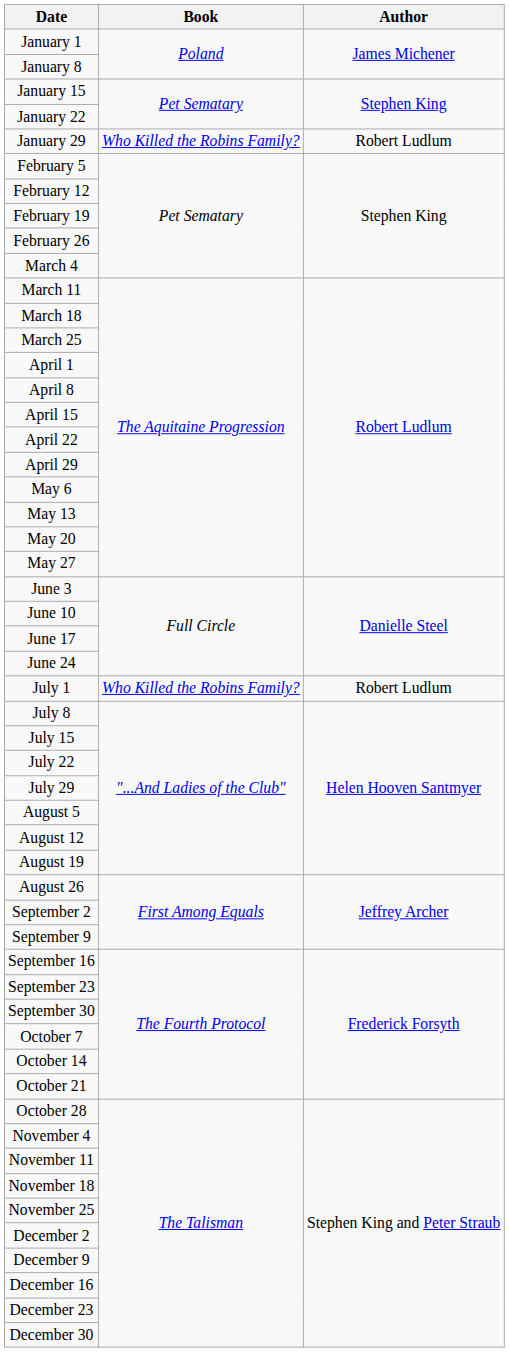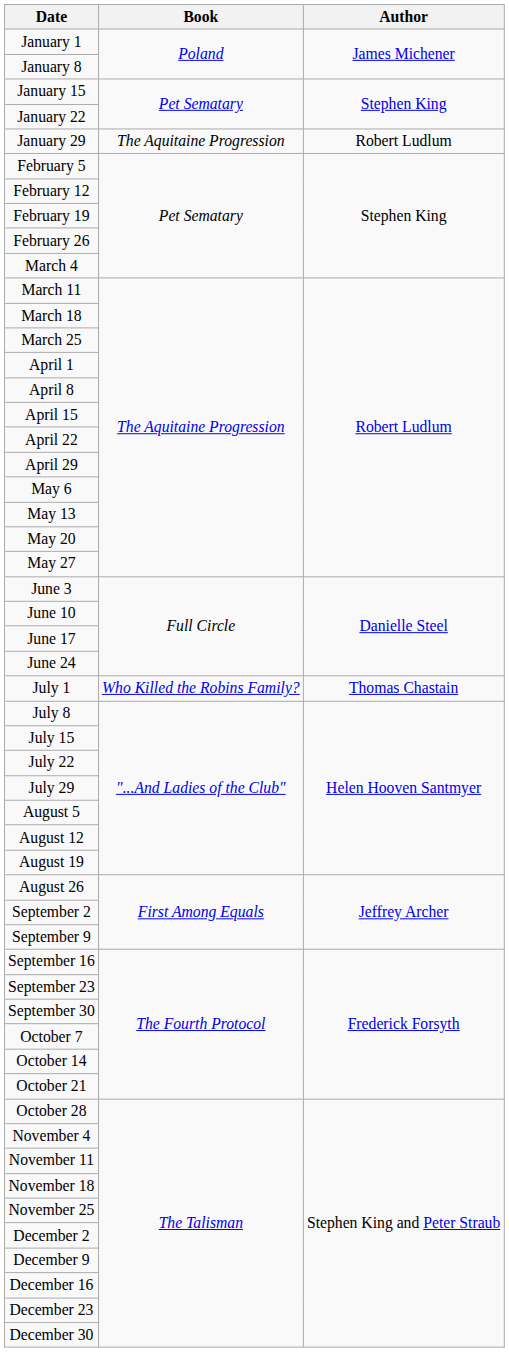January 29 | Book: Who Killed the Robins Family? -> The Aquitaine Progression
July 1 | Author: Robert Ludlum -> Thomas Chastain
